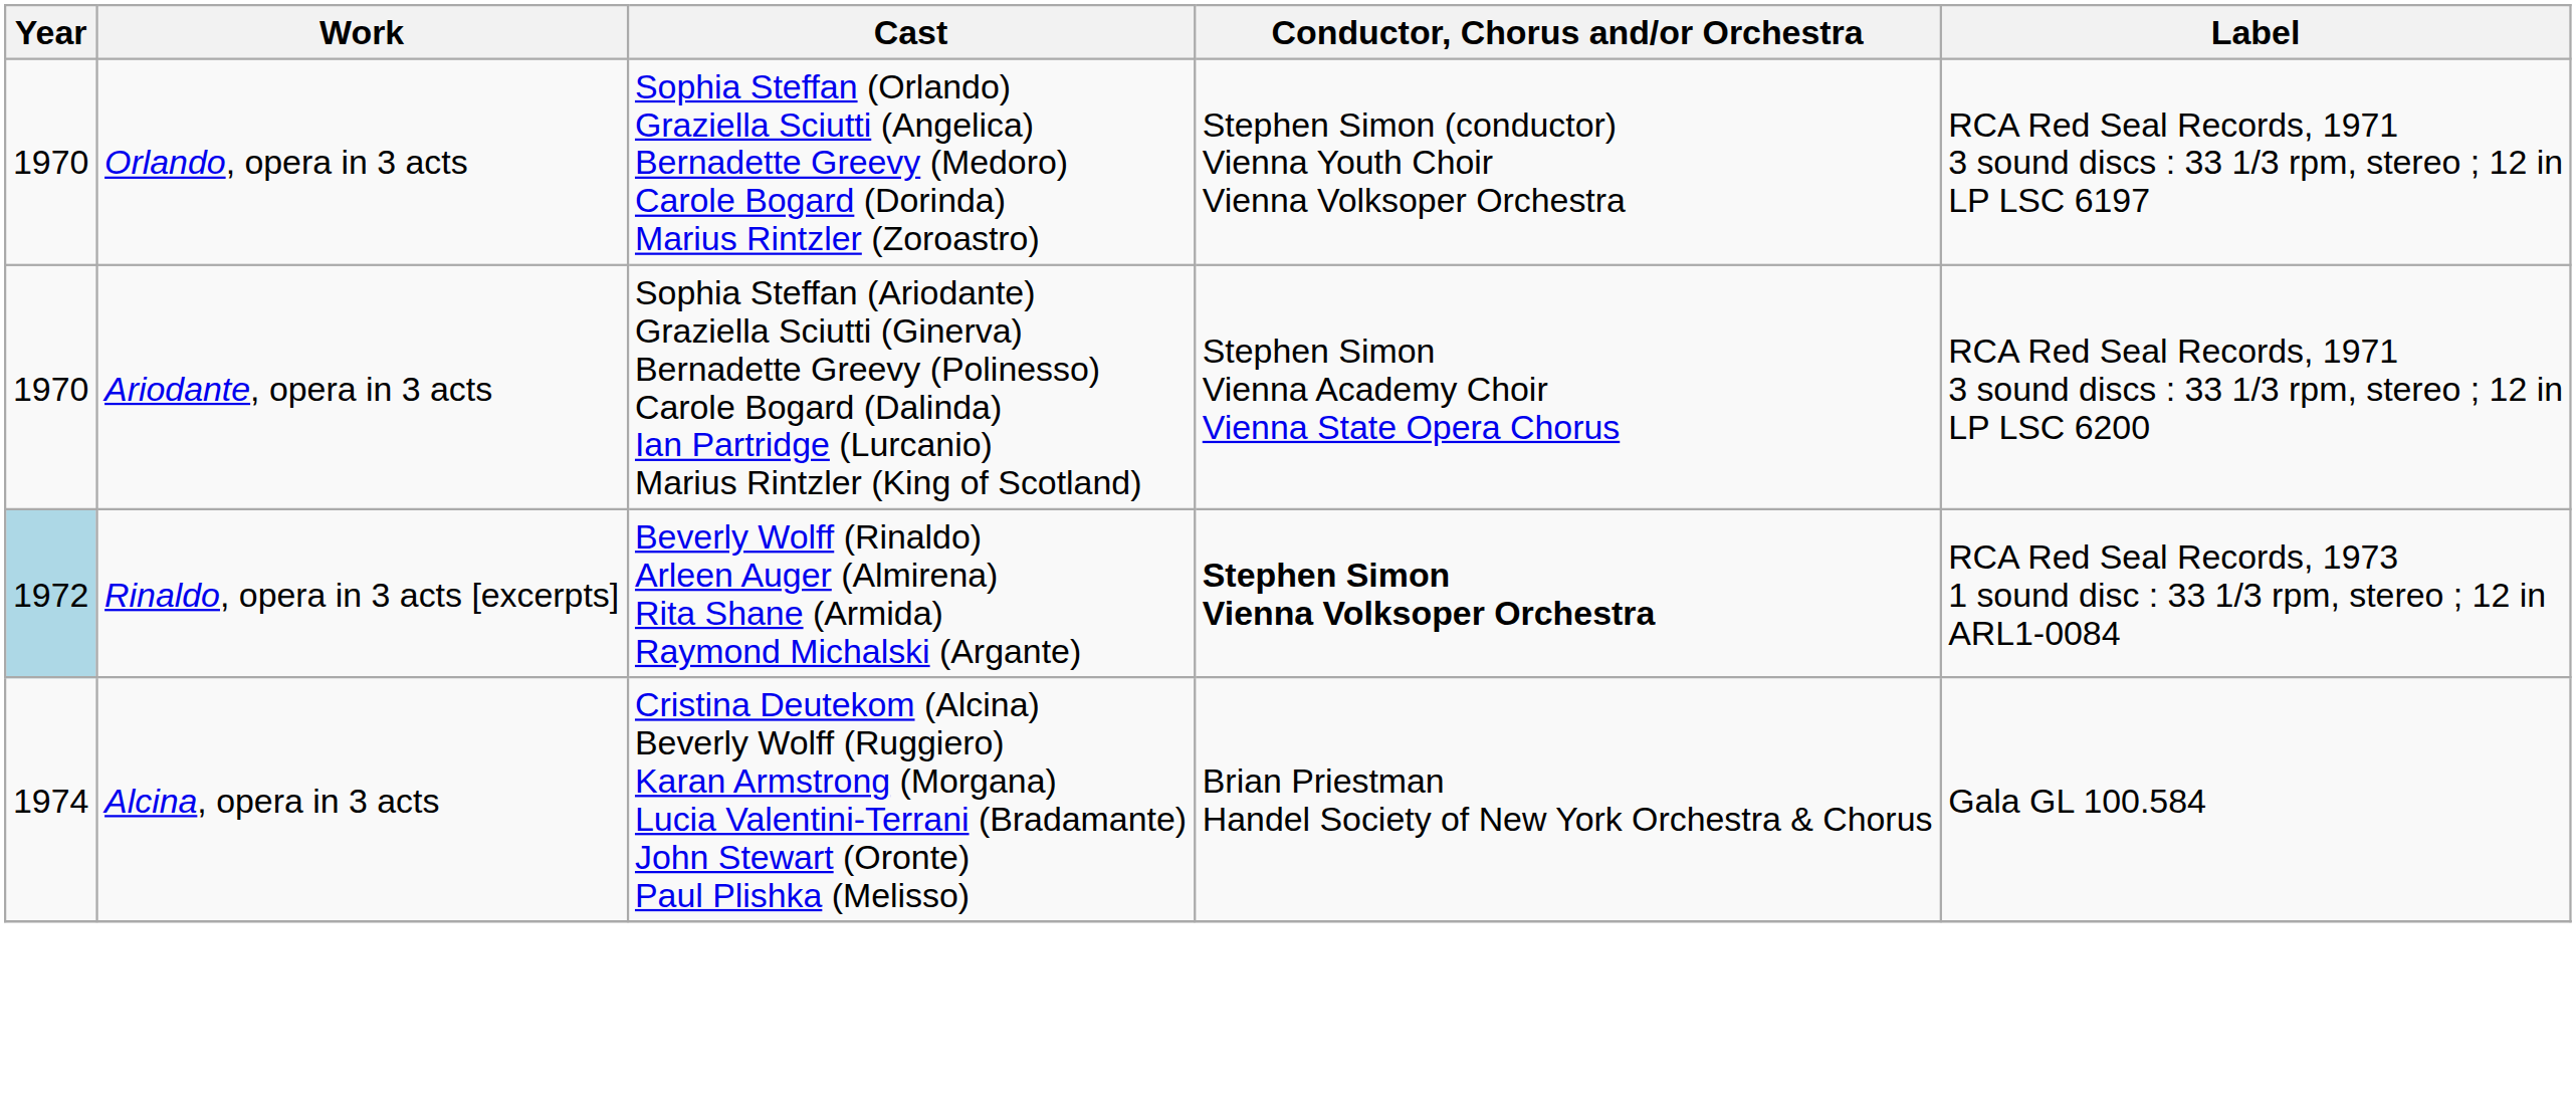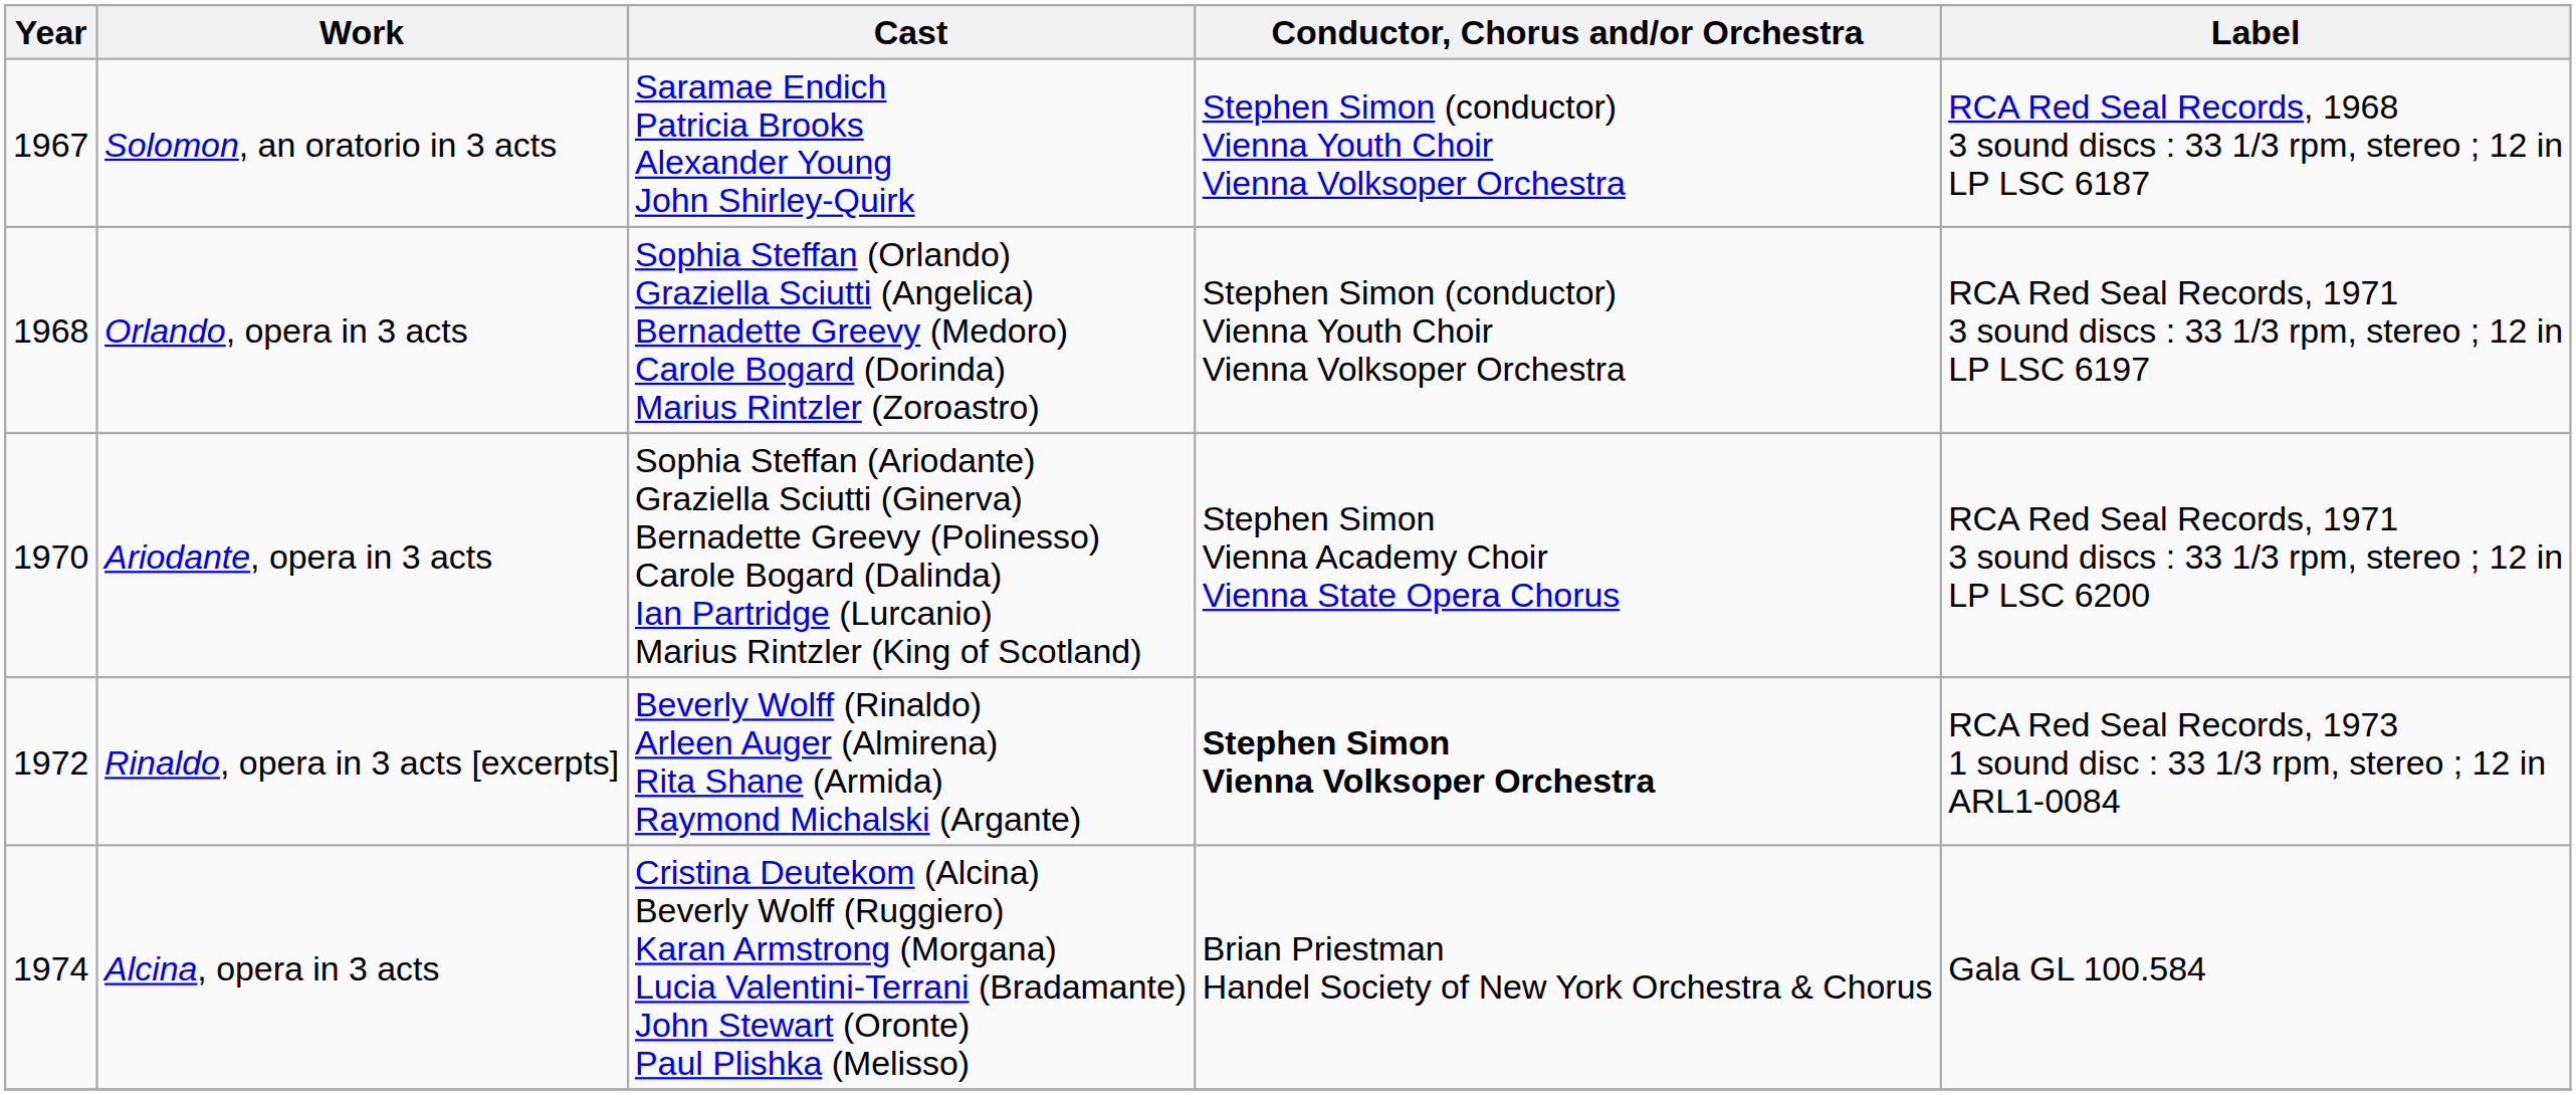+ row: 1967 | Solomon, an oratorio in 3 acts | Saramae Endich Patricia Brooks Alexander Young John Shirley-Quirk | Stephen Simon (conductor) Vienna Youth Choir Vienna Volksoper Orchestra | RCA Red Seal Records, 1968 3 sound discs : 33 1/3 rpm, stereo ; 12 in LP LSC 6187
Orlando, opera in 3 acts | Year: 1970 -> 1968
Rinaldo, opera in 3 acts [excerpts] | Year: lightblue background -> no background
